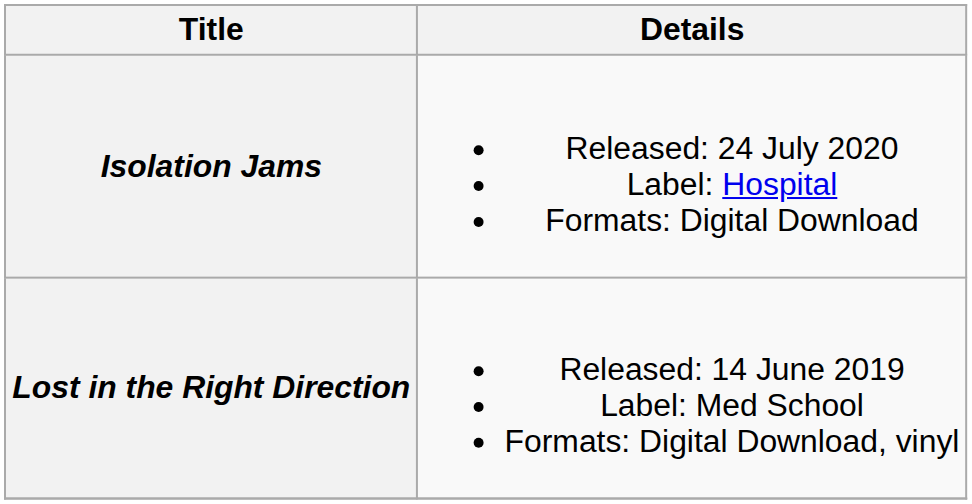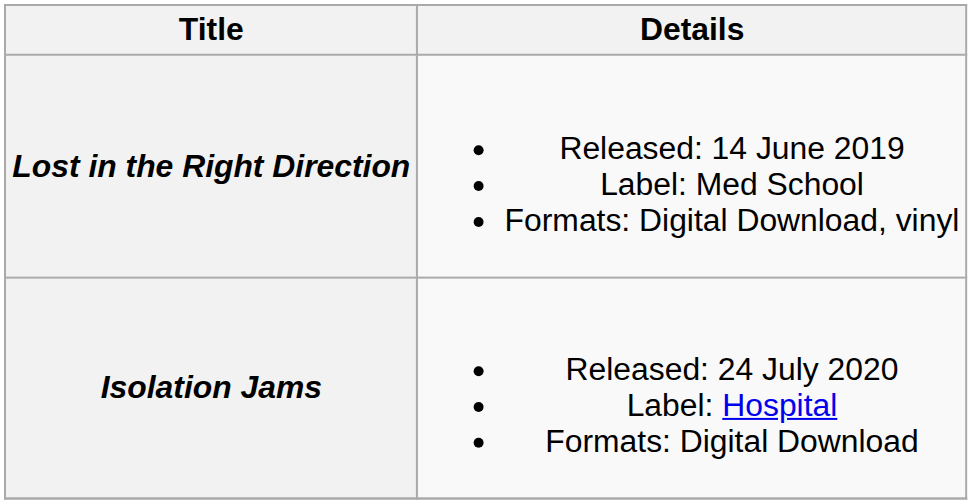rows swapped: Lost in the Right Direction <-> Isolation Jams
